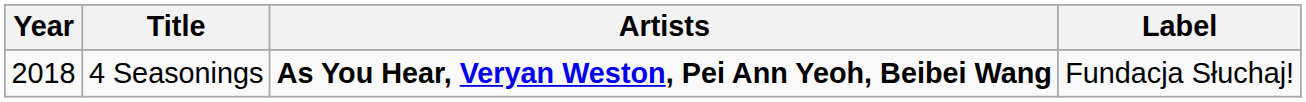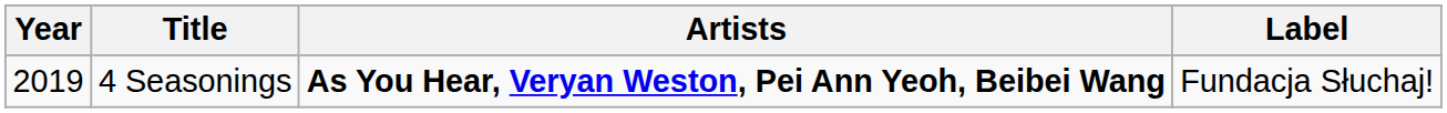4 Seasonings | Year: 2018 -> 2019
